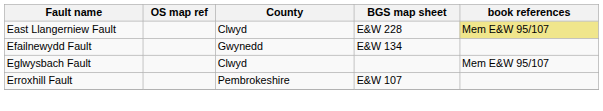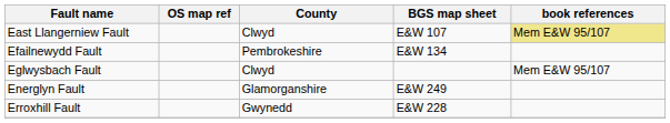East Llangerniew Fault | BGS map sheet: E&W 228 -> E&W 107
Efailnewydd Fault | County: Gwynedd -> Pembrokeshire
+ row: Energlyn Fault | Glamorganshire | E&W 249
Erroxhill Fault | County: Pembrokeshire -> Gwynedd
Erroxhill Fault | BGS map sheet: E&W 107 -> E&W 228
